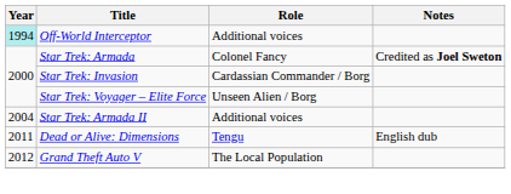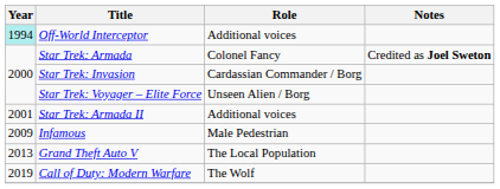Star Trek: Armada II | Year: 2004 -> 2001
+ row: 2009 | Infamous | Male Pedestrian
- row: 2011 | Dead or Alive: Dimensions | Tengu | English dub
Grand Theft Auto V | Year: 2012 -> 2013
+ row: 2019 | Call of Duty: Modern Warfare | The Wolf
